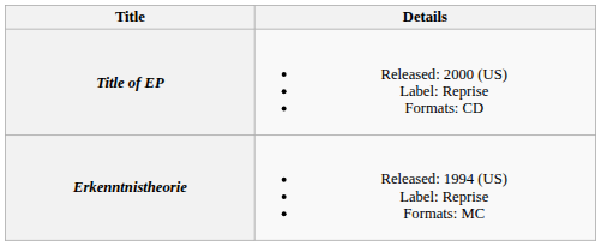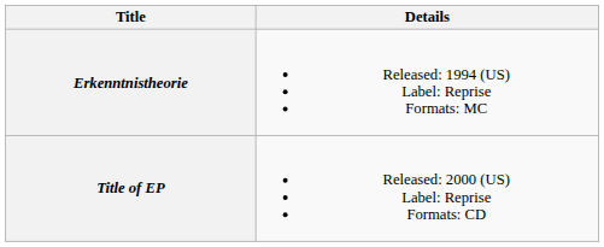rows swapped: Erkenntnistheorie <-> Title of EP
